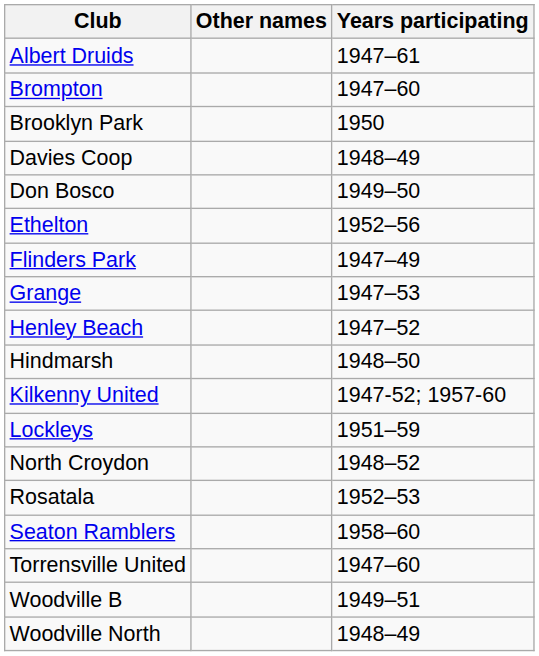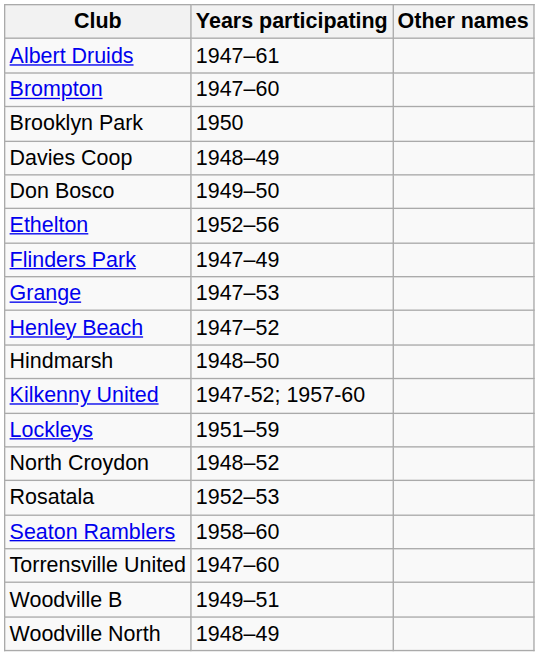columns swapped: Years participating <-> Other names
